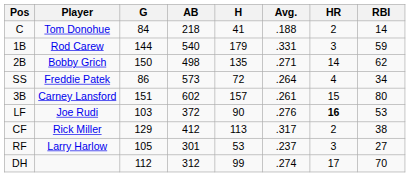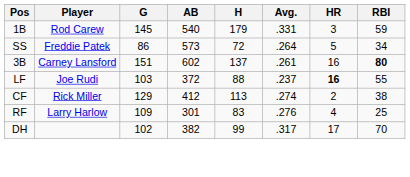- row: C | Tom Donohue | 84 | 218 | 41 | .188 | 2 | 14
1B | G: 144 -> 145
- row: 2B | Bobby Grich | 150 | 498 | 135 | .271 | 14 | 62
SS | HR: 4 -> 5
3B | H: 157 -> 137
3B | HR: 15 -> 16
3B | RBI: normal -> bold
LF | H: 90 -> 88
LF | Avg.: .276 -> .237
LF | RBI: 53 -> 55
CF | Avg.: .317 -> .274
RF | G: 105 -> 109
RF | H: 53 -> 83
RF | Avg.: .237 -> .276
RF | HR: 3 -> 4
RF | RBI: 27 -> 25
DH | G: 112 -> 102
DH | AB: 312 -> 382
DH | Avg.: .274 -> .317
